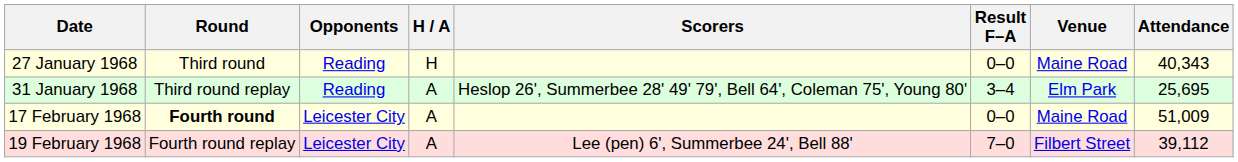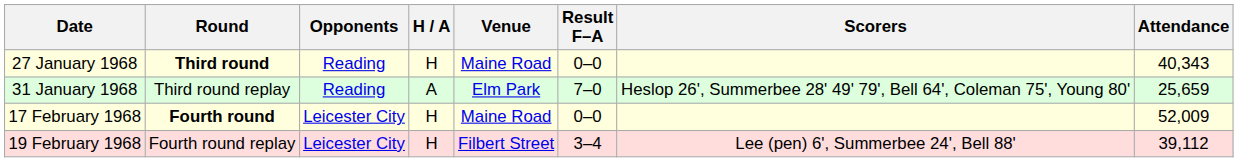columns swapped: Venue <-> Scorers
27 January 1968 | Round: normal -> bold
31 January 1968 | Result F–A: 3–4 -> 7–0
31 January 1968 | Attendance: 25,695 -> 25,659
17 February 1968 | H / A: A -> H
17 February 1968 | Attendance: 51,009 -> 52,009
19 February 1968 | H / A: A -> H
19 February 1968 | Result F–A: 7–0 -> 3–4
